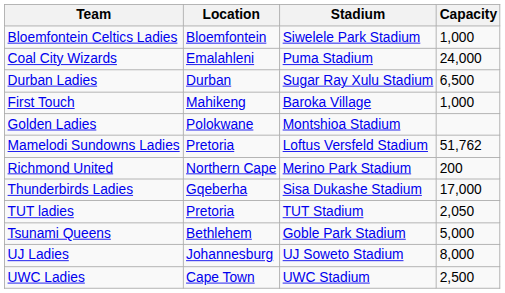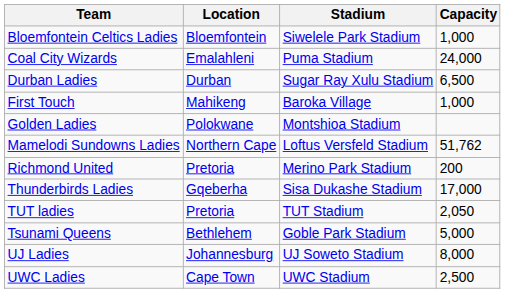Mamelodi Sundowns Ladies | Location: Pretoria -> Northern Cape
Richmond United | Location: Northern Cape -> Pretoria
